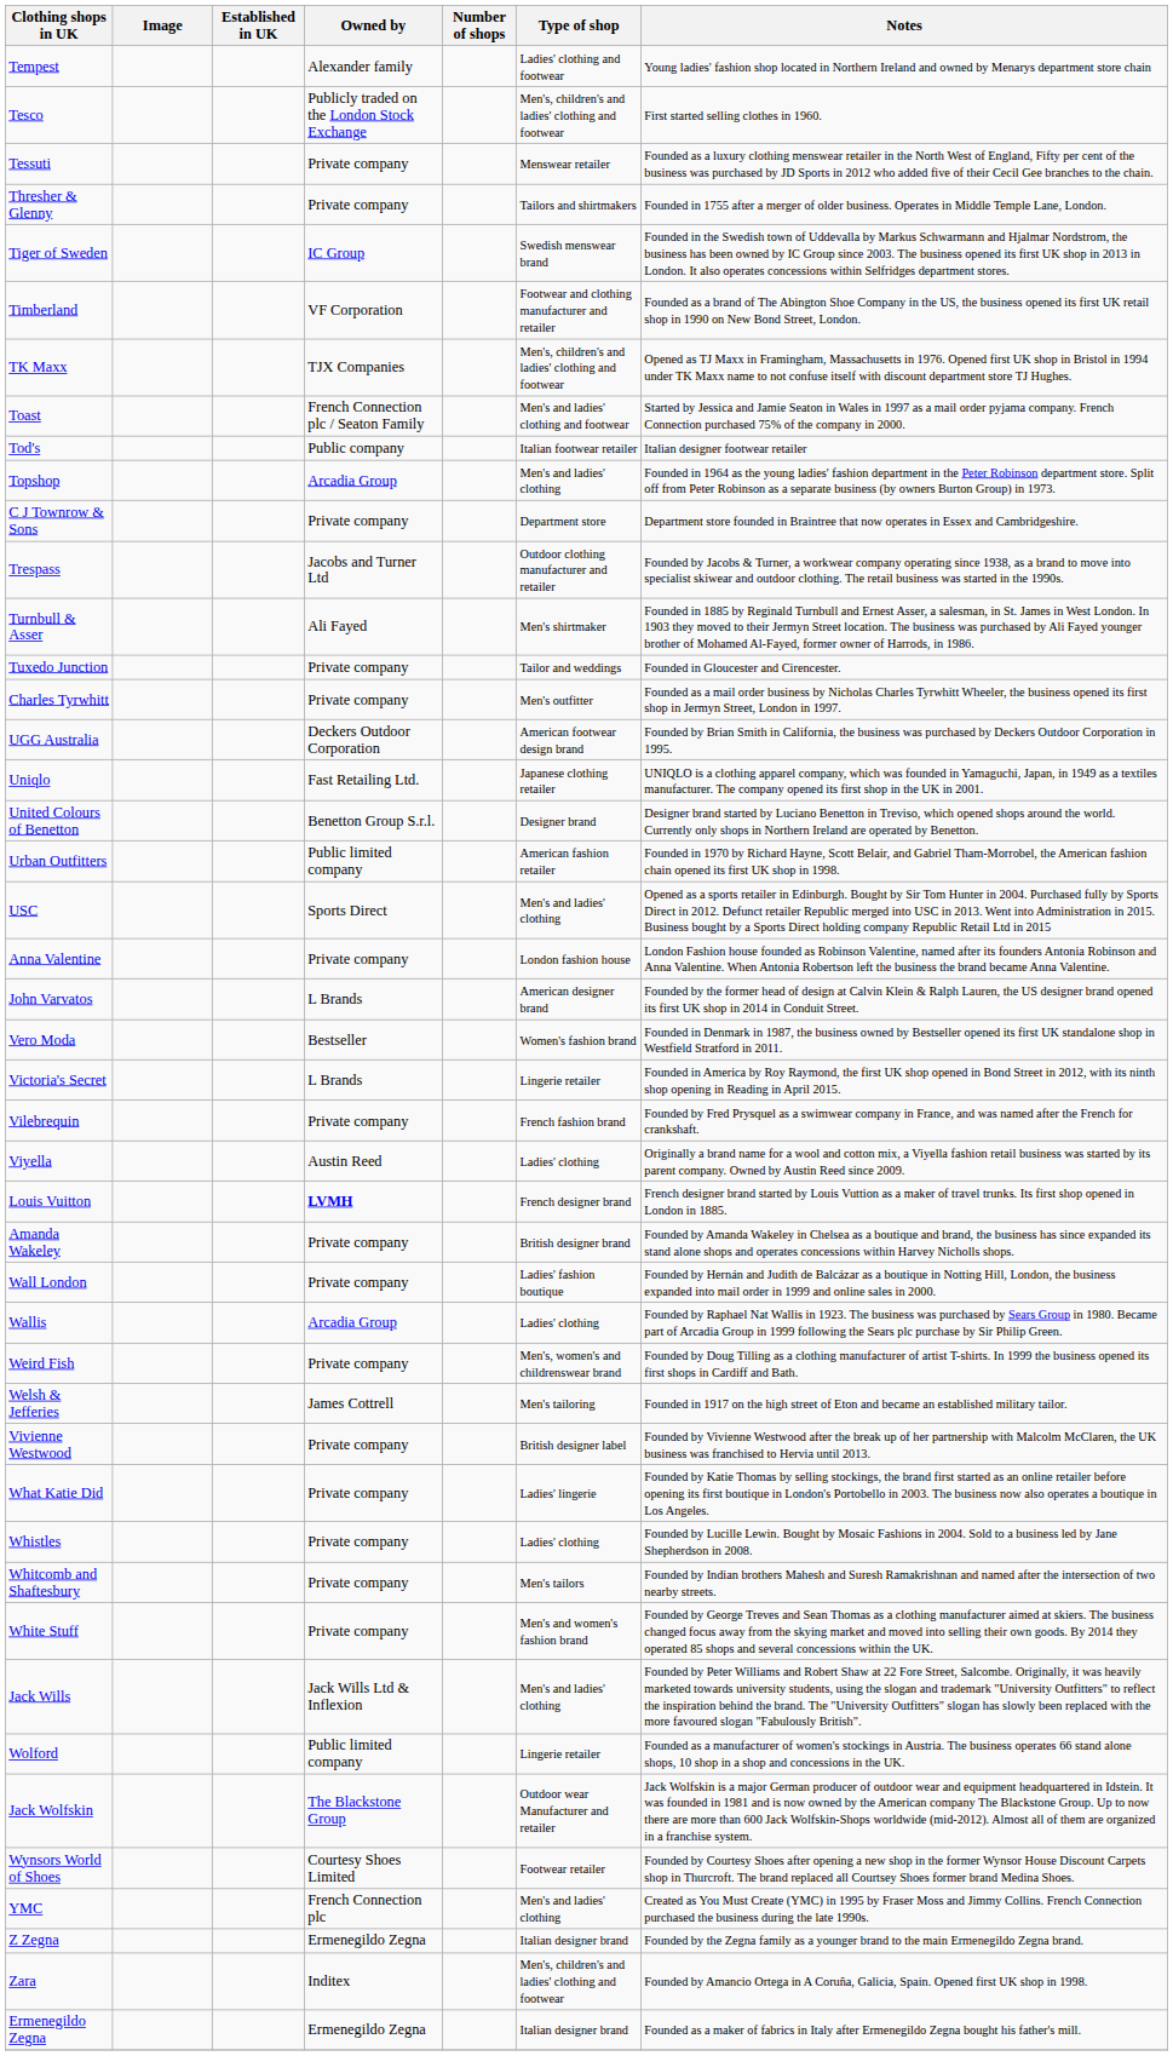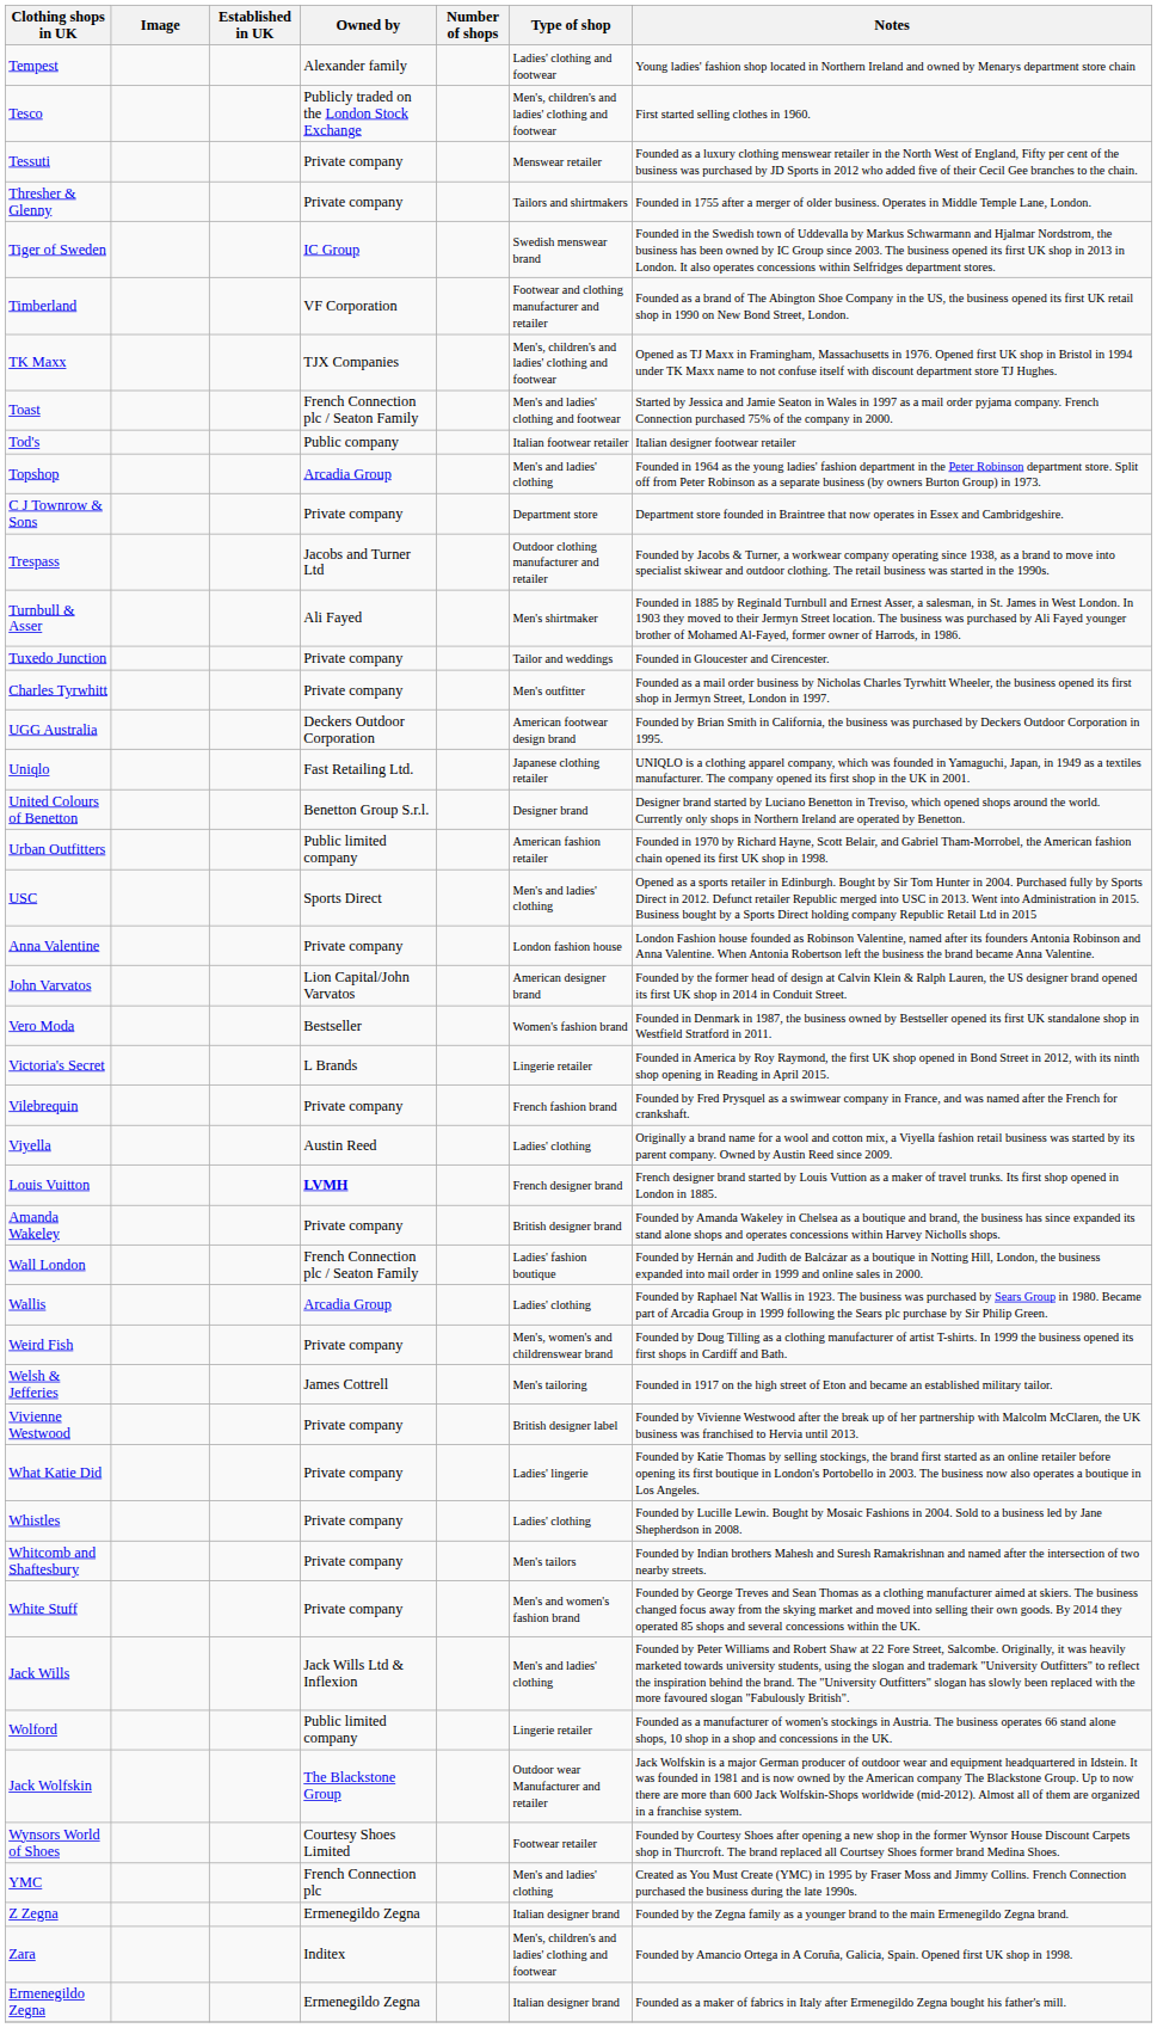John Varvatos | Owned by: L Brands -> Lion Capital/John Varvatos
Wall London | Owned by: Private company -> French Connection plc / Seaton Family
